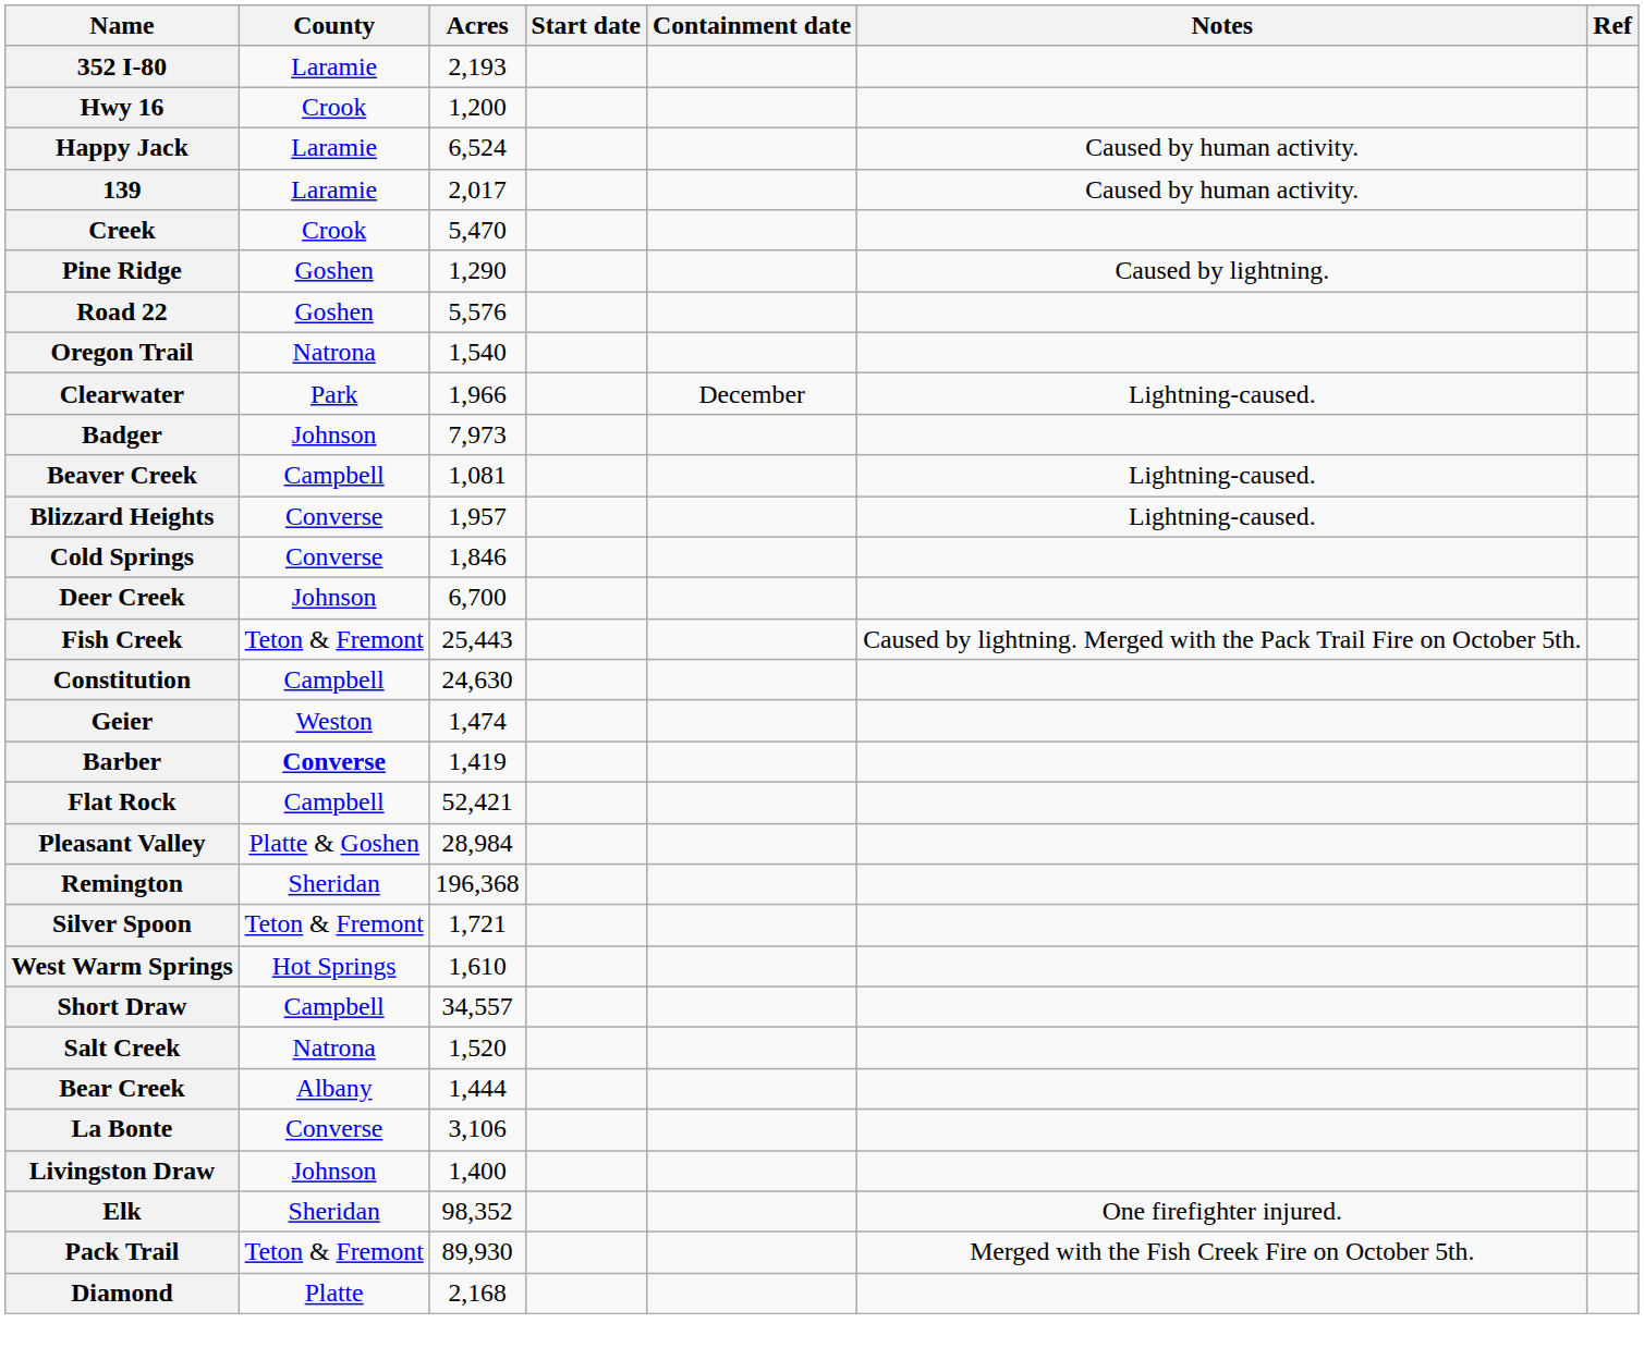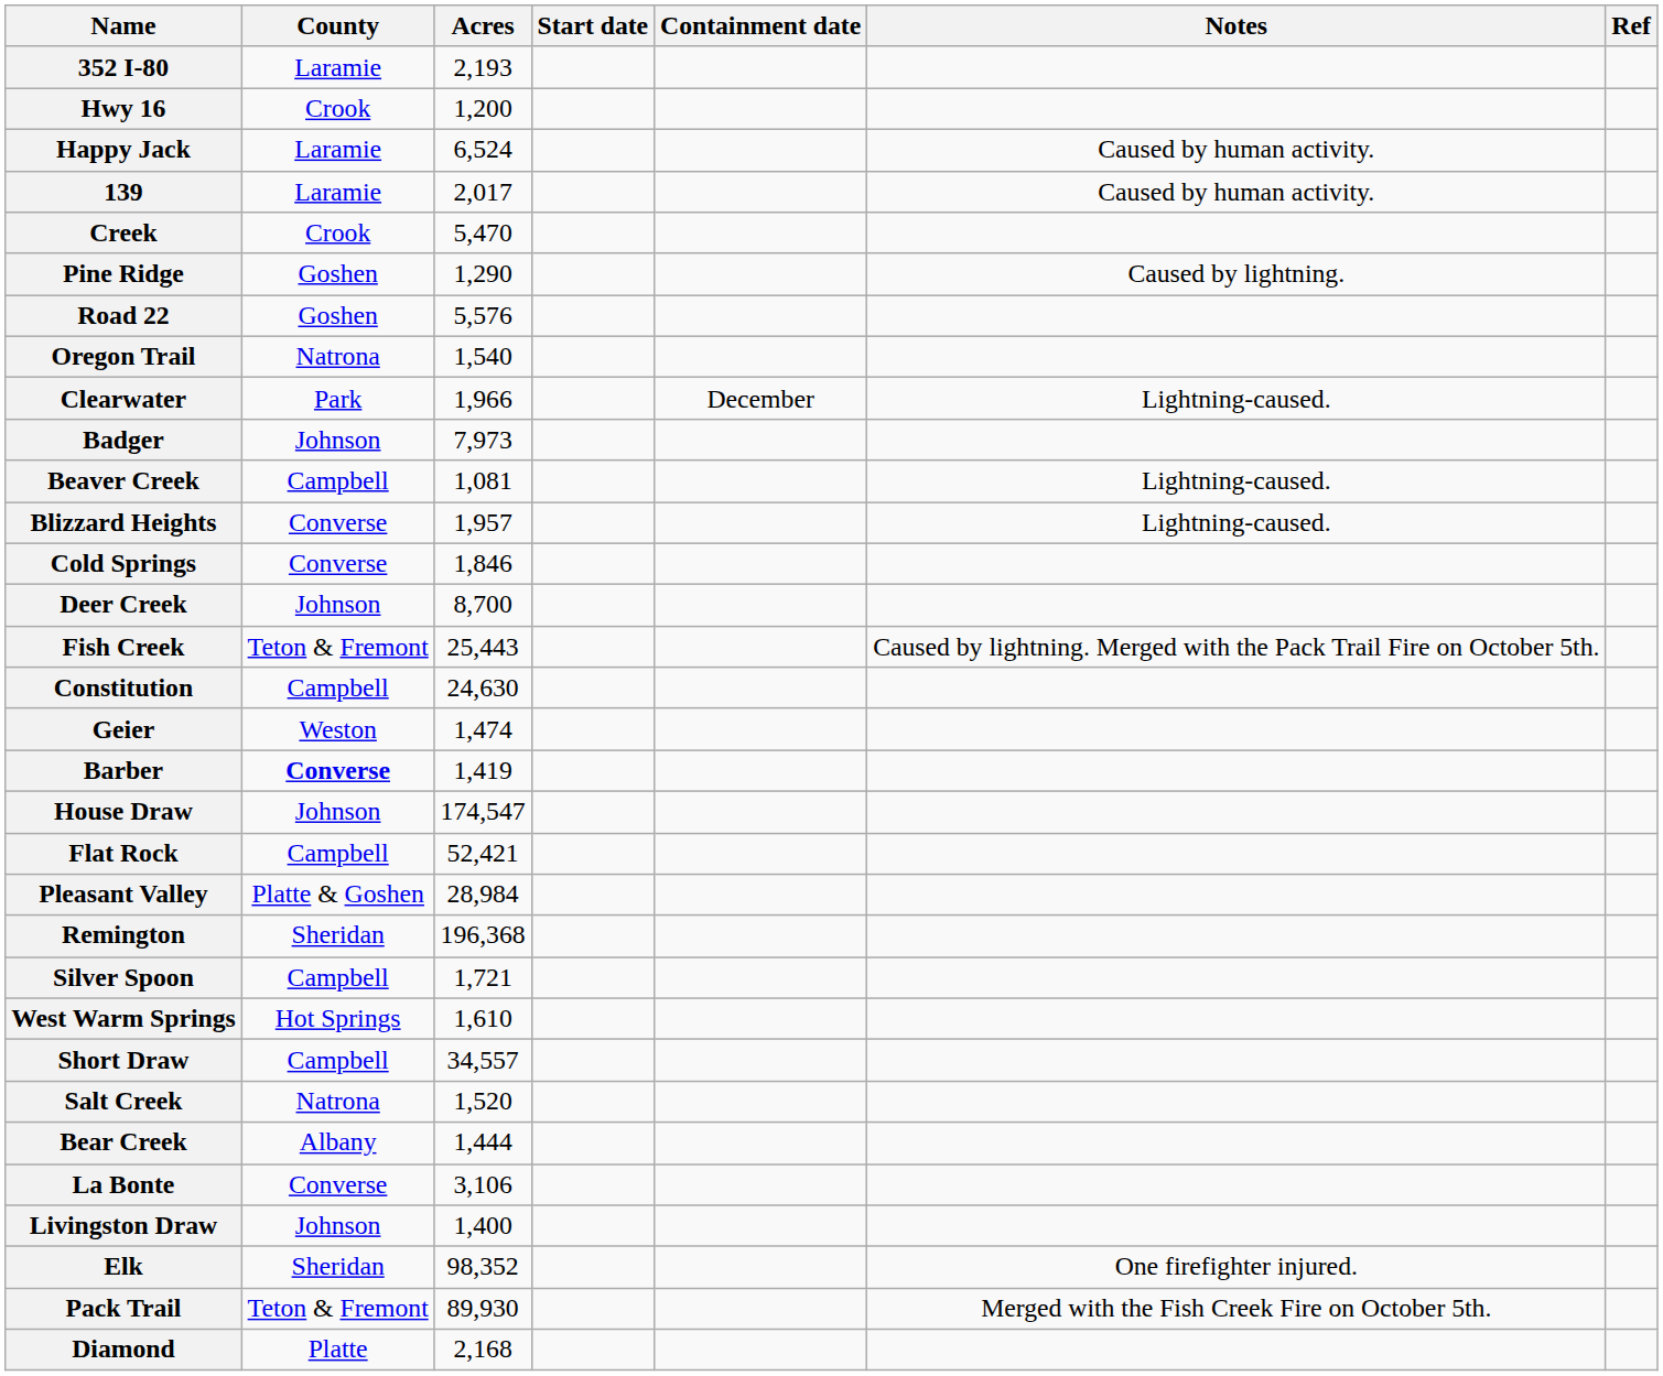Deer Creek | Acres: 6,700 -> 8,700
+ row: House Draw | Johnson | 174,547
Silver Spoon | County: Teton & Fremont -> Campbell
